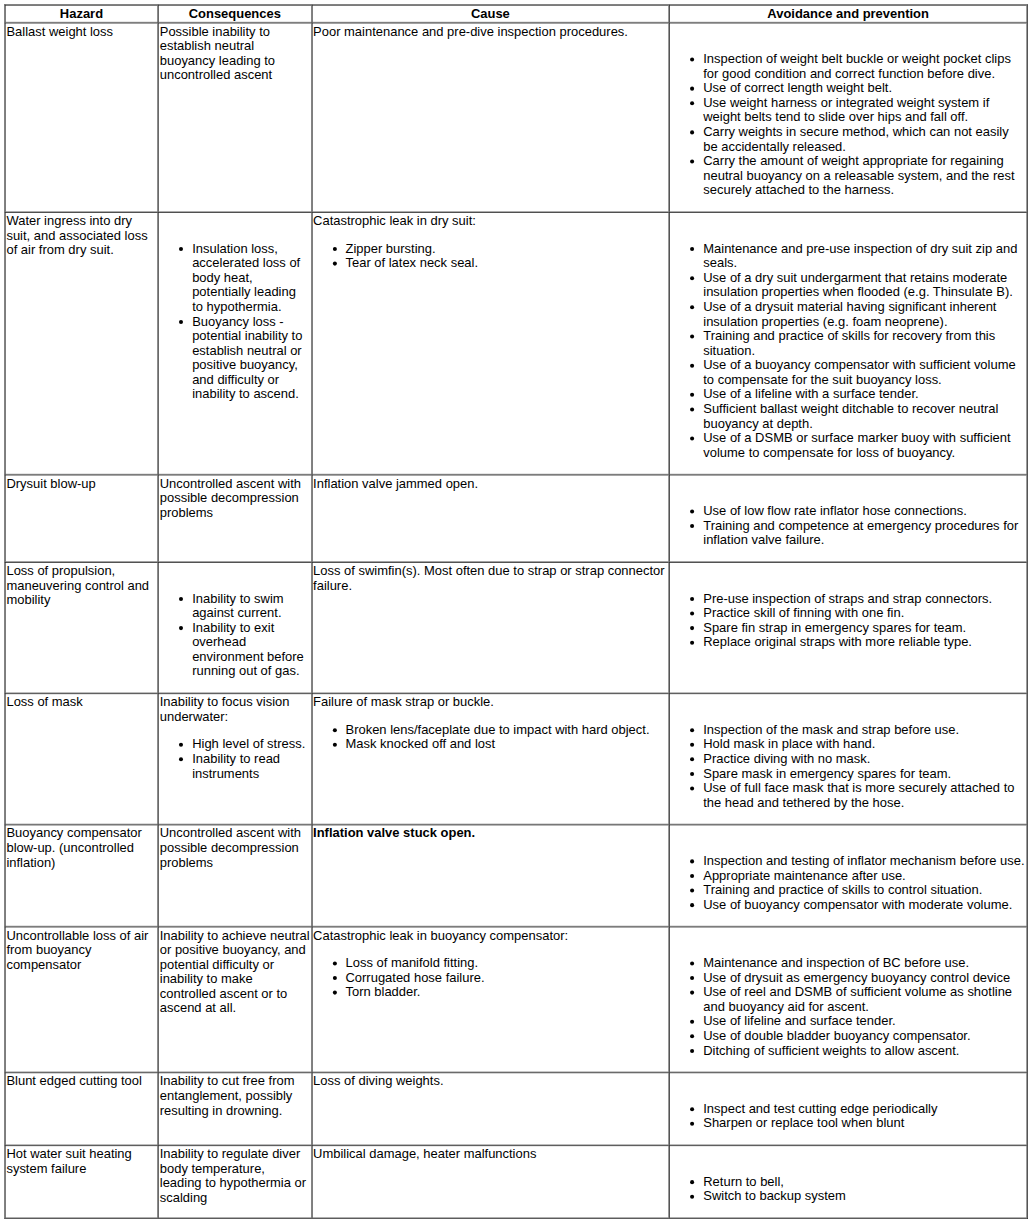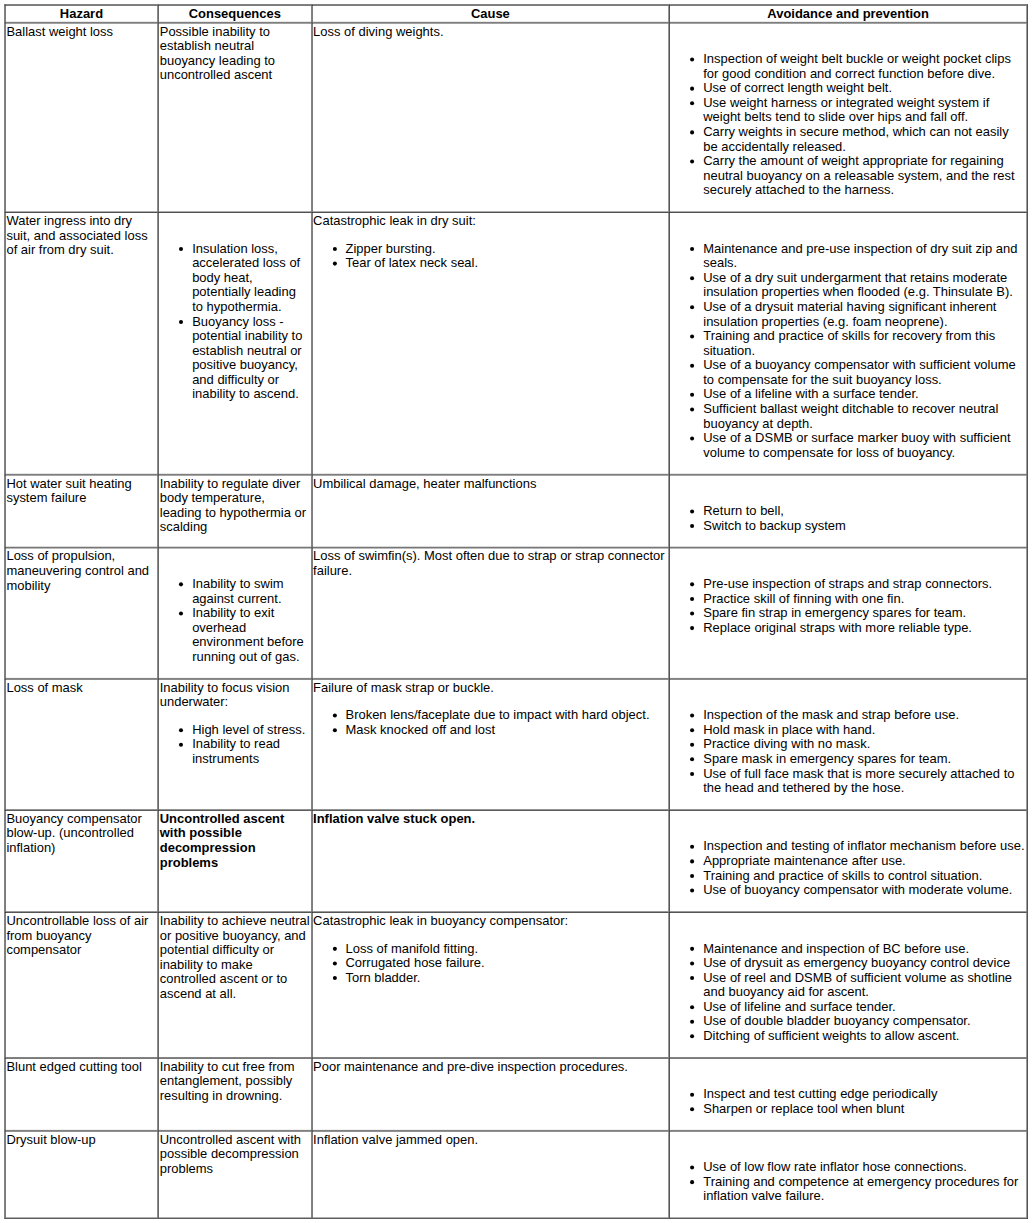Ballast weight loss | Cause: Poor maintenance and pre-dive inspection procedures. -> Loss of diving weights.
rows swapped: Drysuit blow-up <-> Hot water suit heating system failure
Buoyancy compensator blow-up. (uncontrolled inflation) | Consequences: normal -> bold
Blunt edged cutting tool | Cause: Loss of diving weights. -> Poor maintenance and pre-dive inspection procedures.
